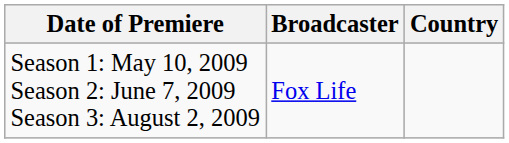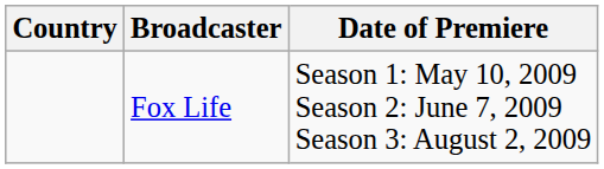columns swapped: Country <-> Date of Premiere
